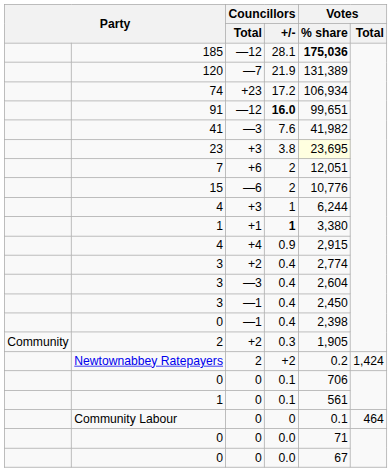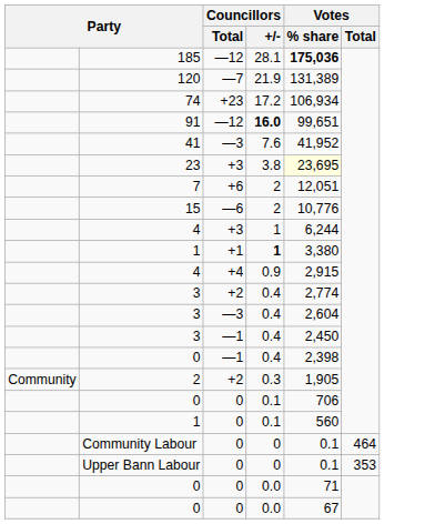41 | Votes / % share: 41,982 -> 41,952
- row: Newtownabbey Ratepayers | 2 | +2 | 0.2 | 1,424
1 / 0 | Votes / % share: 561 -> 560
+ row: Upper Bann Labour | 0 | 0 | 0.1 | 353
